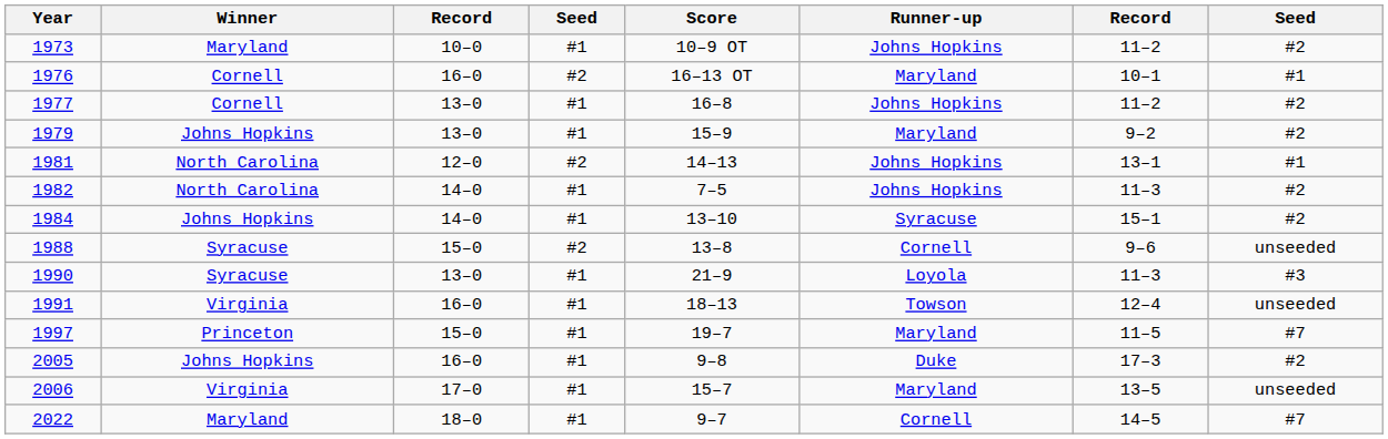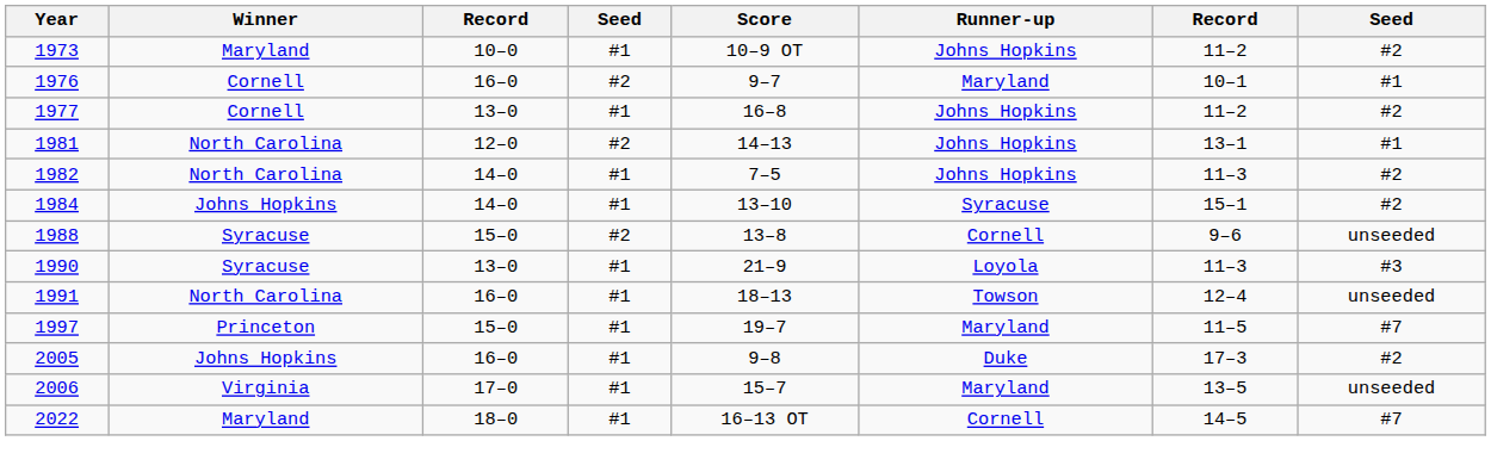1976 | Score: 16–13 OT -> 9–7
- row: 1979 | Johns Hopkins | 13–0 | #1 | 15–9 | Maryland | 9–2 | #2
1991 | Winner: Virginia -> North Carolina
2022 | Score: 9–7 -> 16–13 OT
